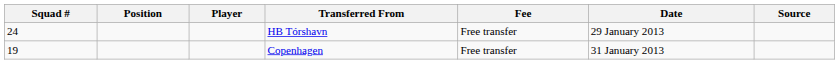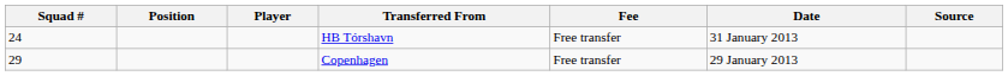HB Tórshavn | Date: 29 January 2013 -> 31 January 2013
Copenhagen | Squad #: 19 -> 29
Copenhagen | Date: 31 January 2013 -> 29 January 2013
